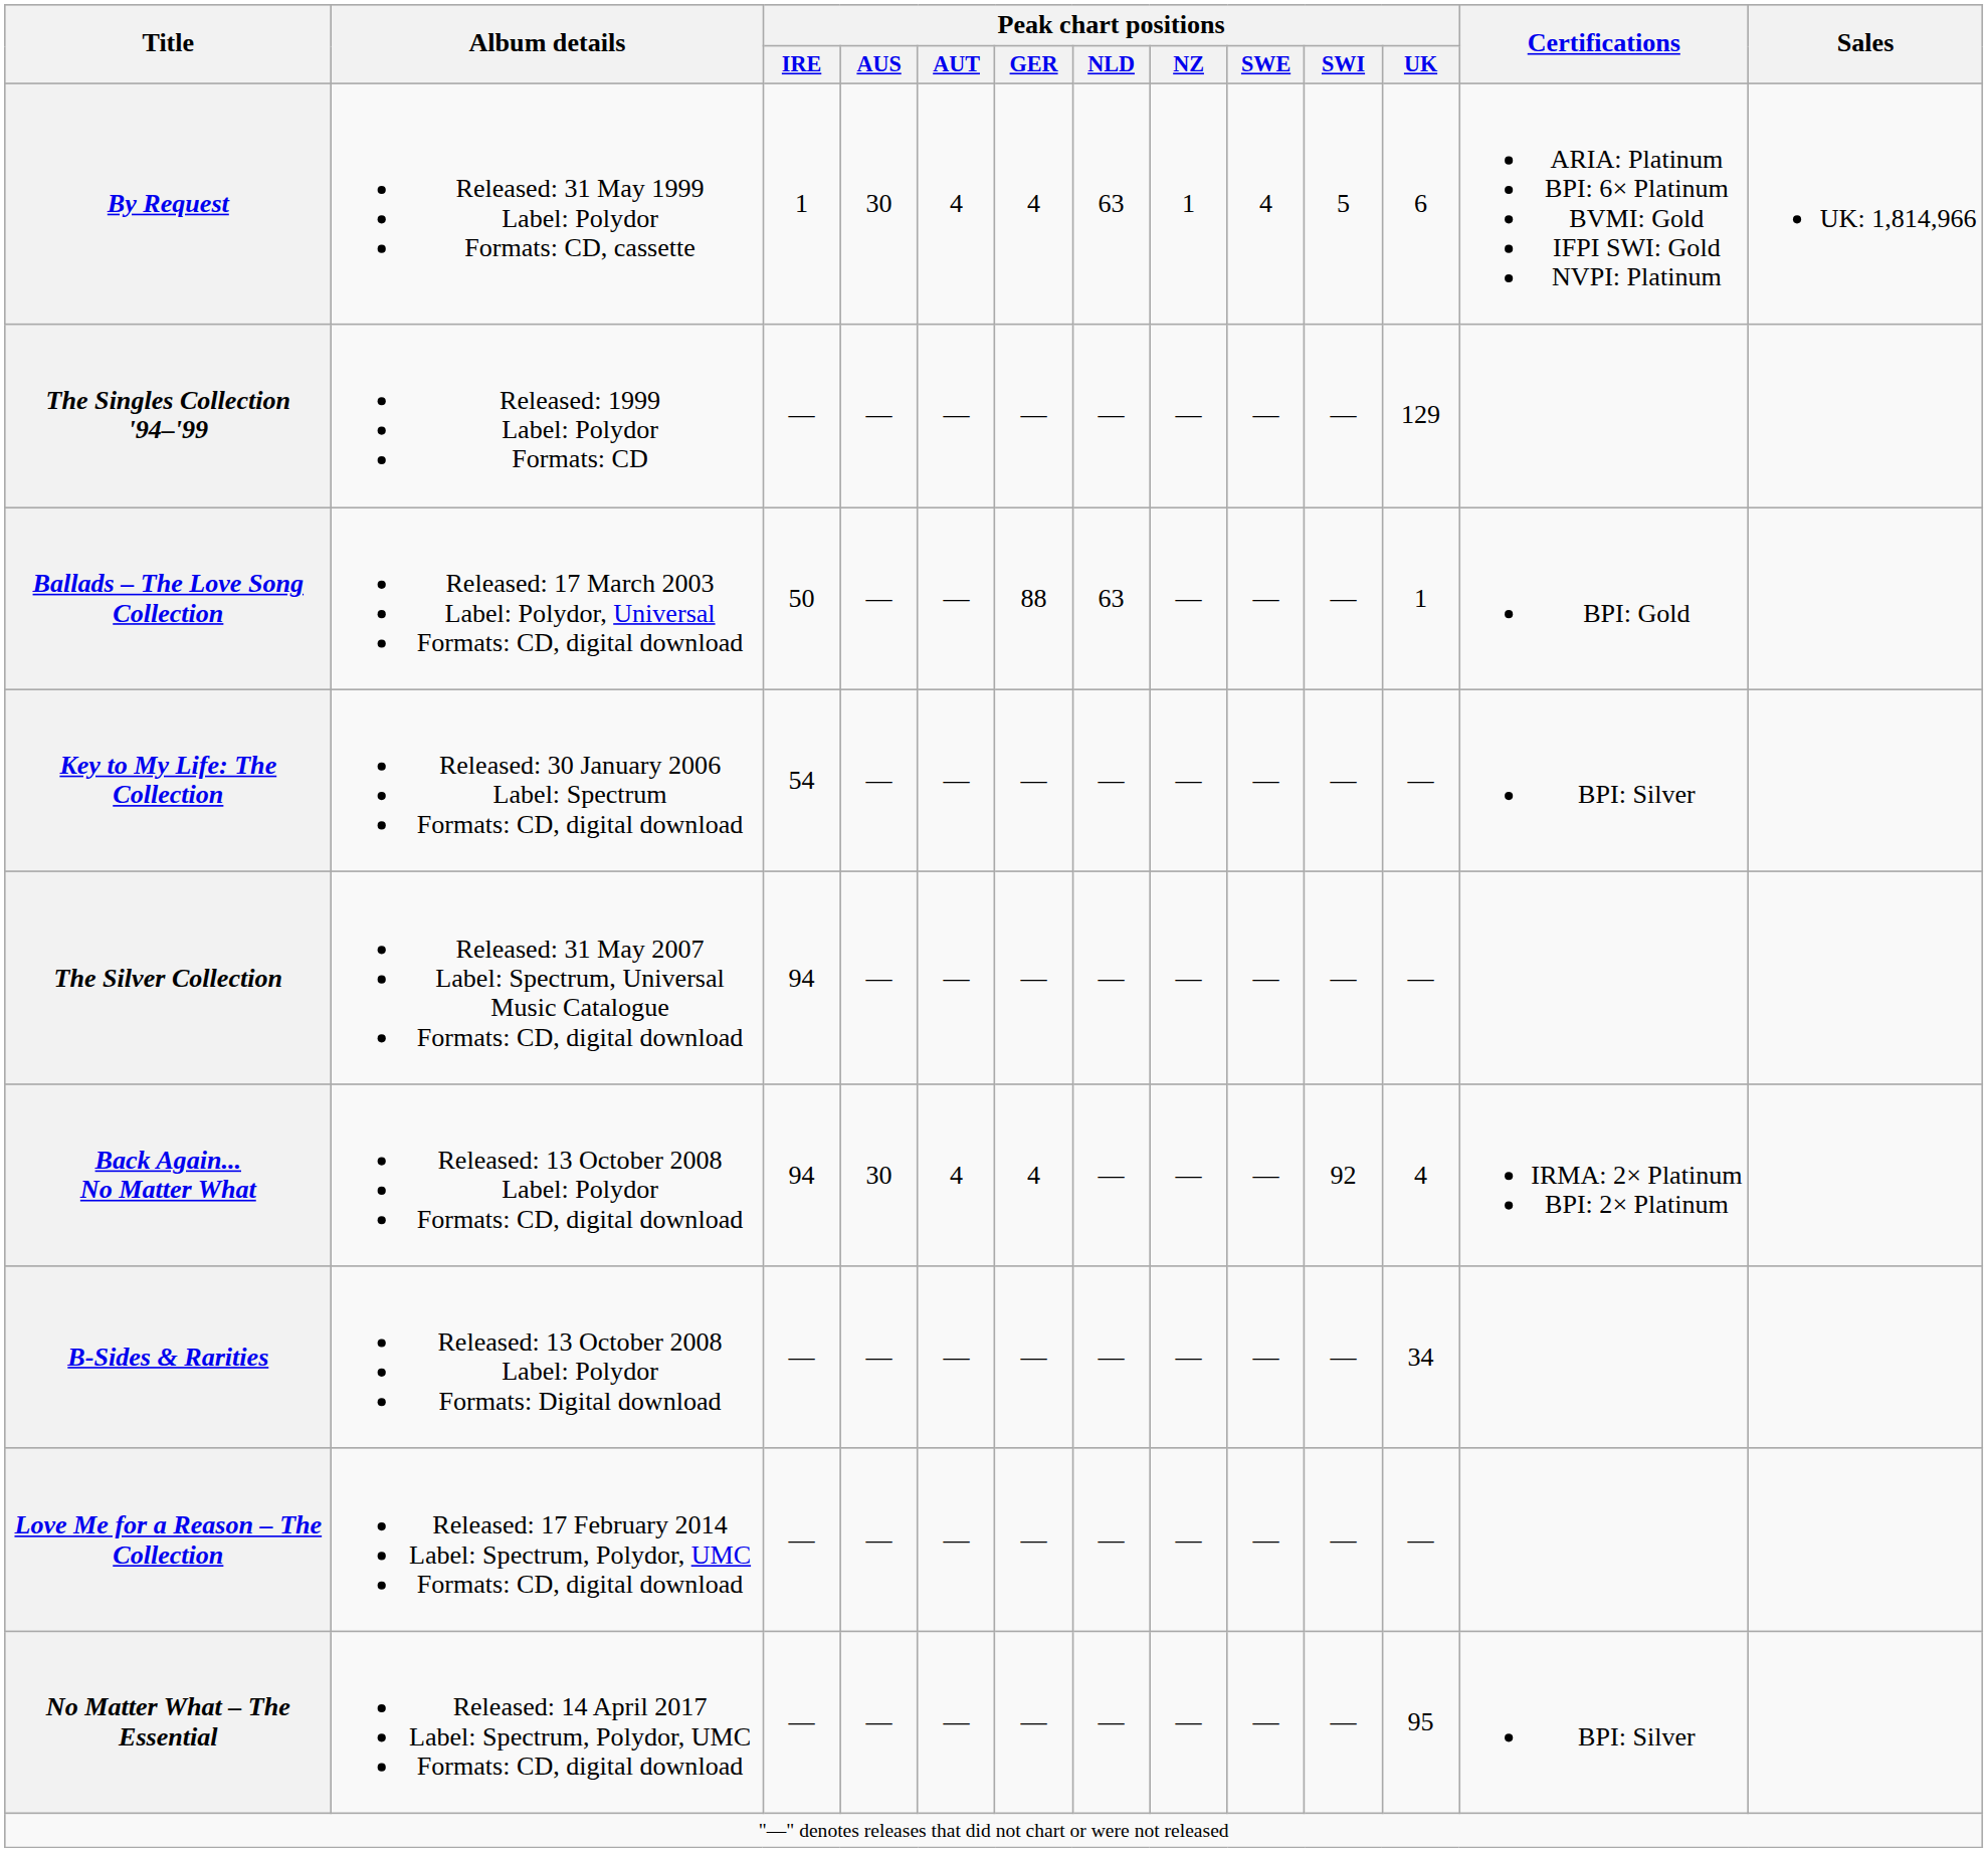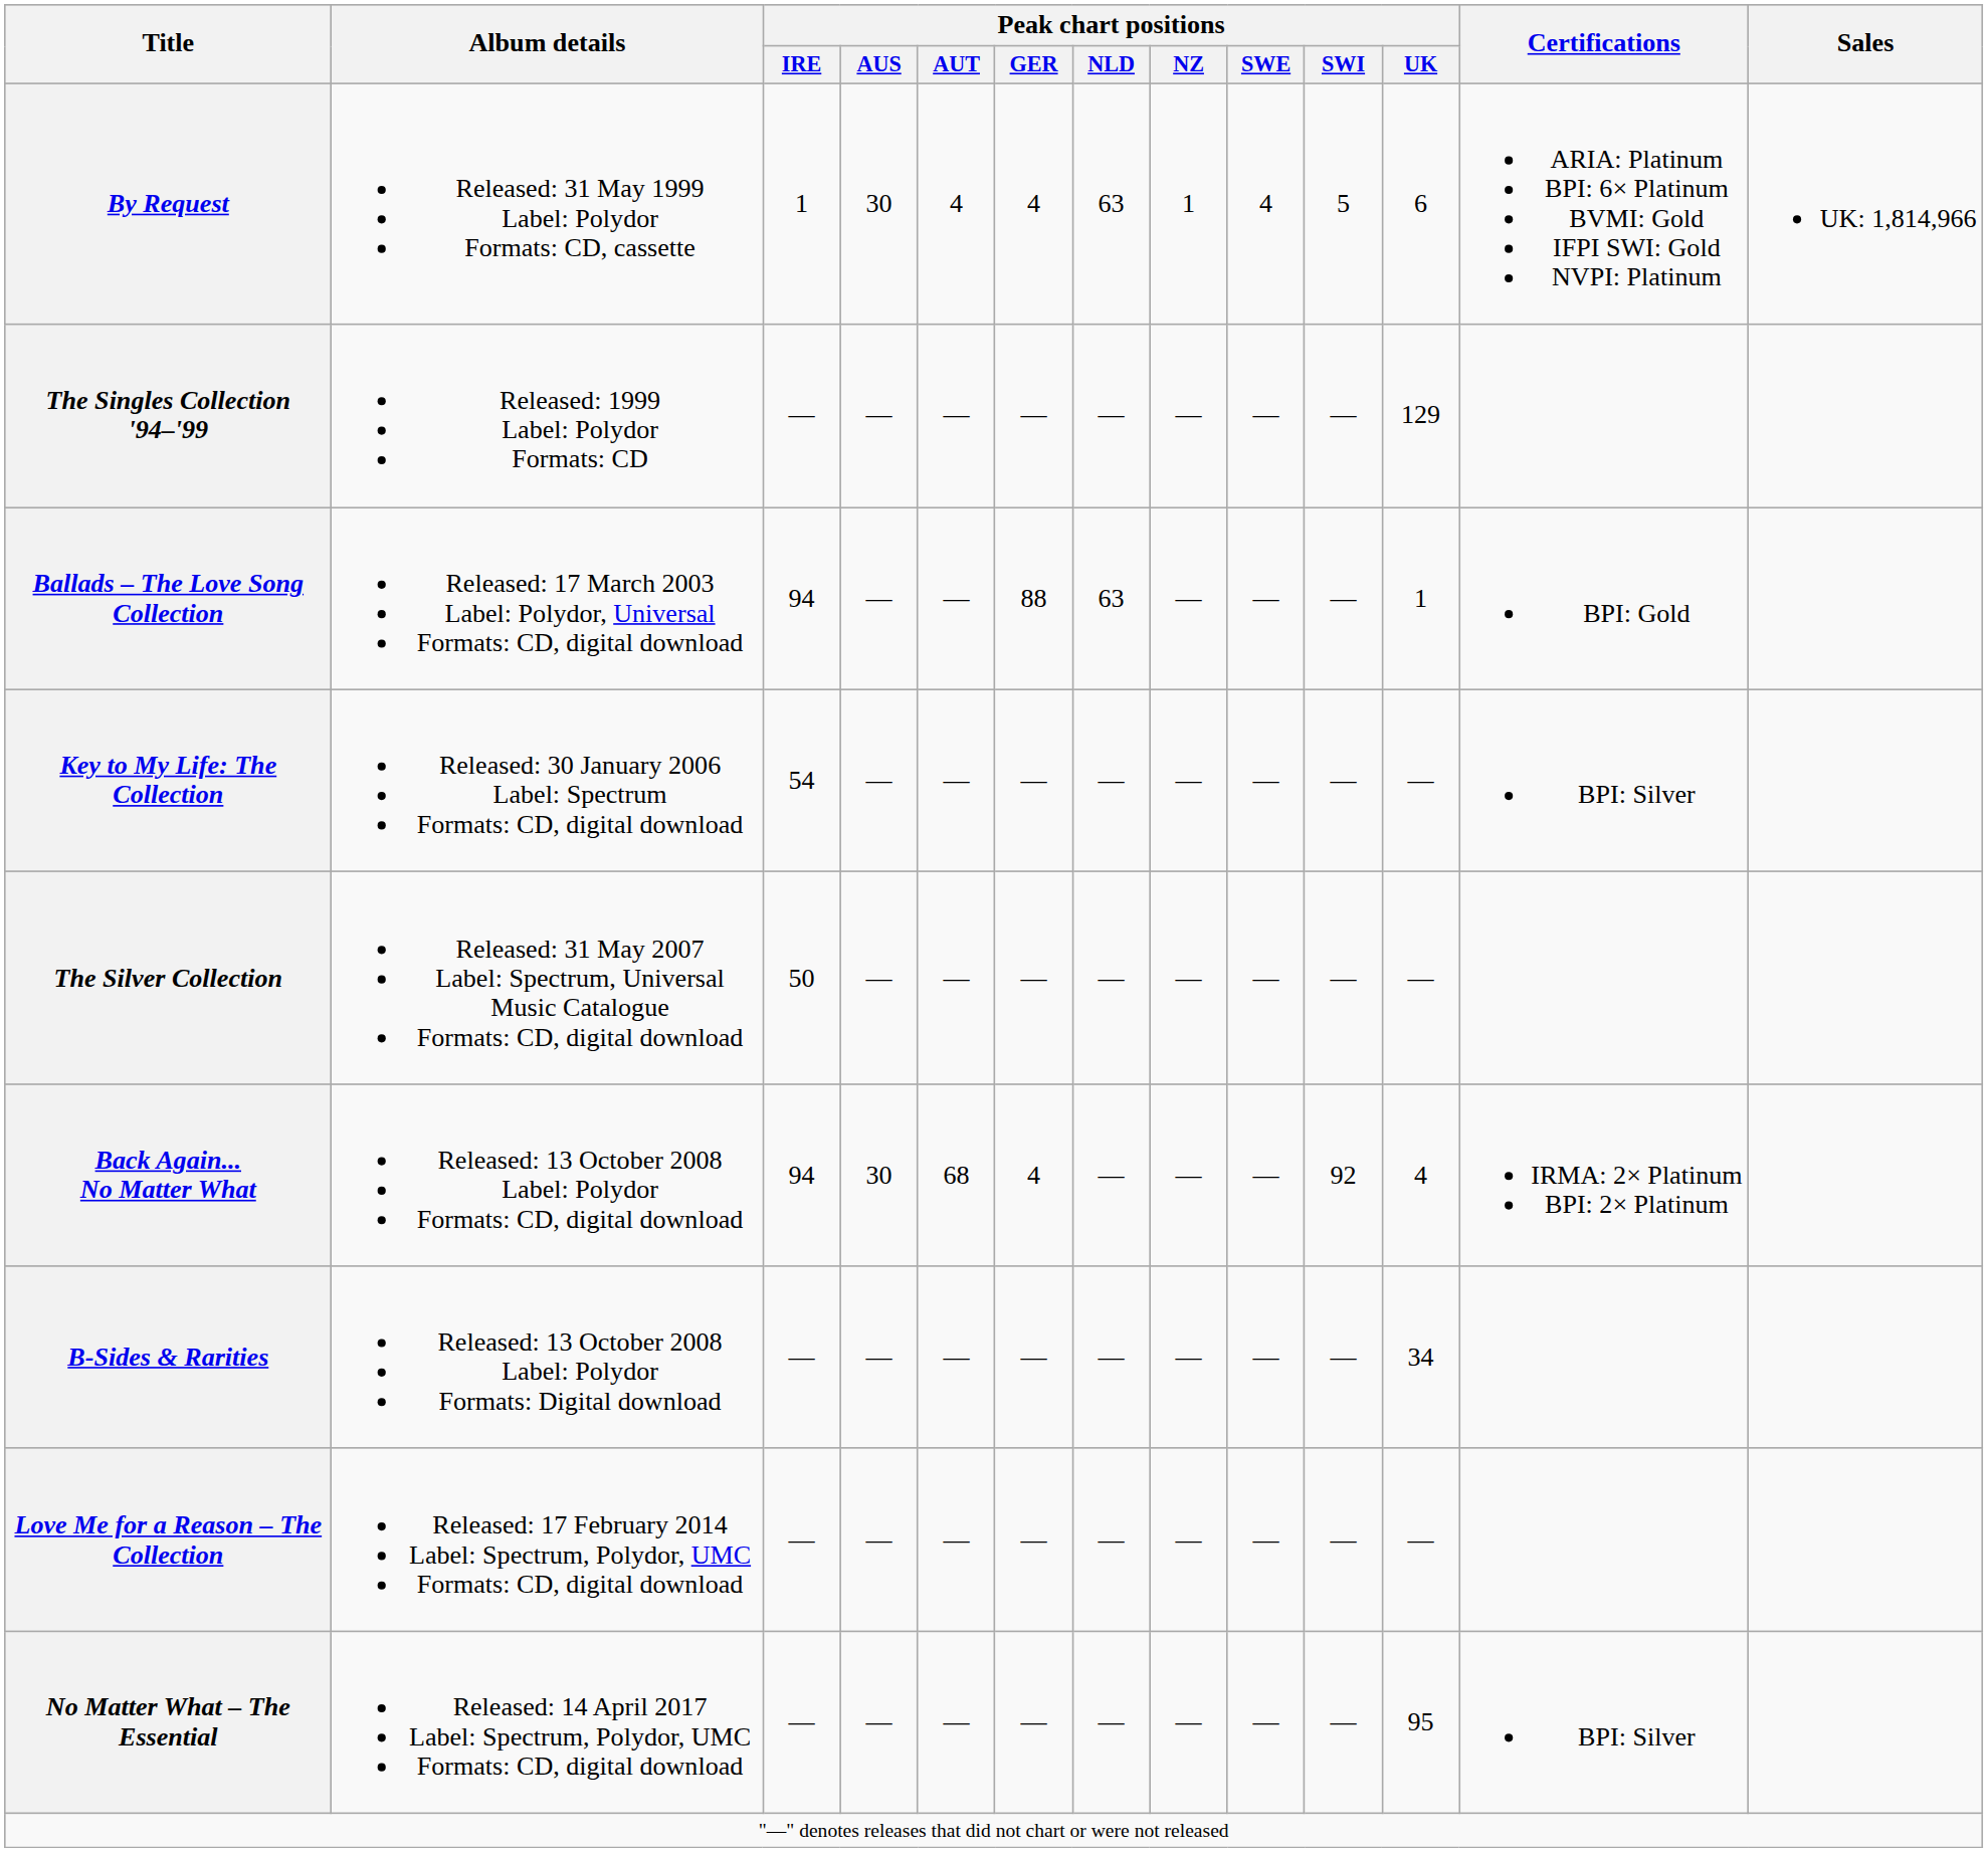Ballads – The Love Song Collection | Peak chart positions / IRE: 50 -> 94
The Silver Collection | Peak chart positions / IRE: 94 -> 50
Back Again... No Matter What | Peak chart positions / AUT: 4 -> 68
